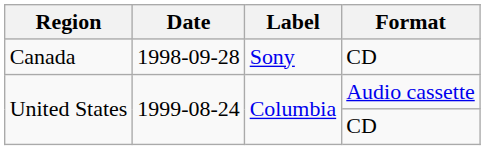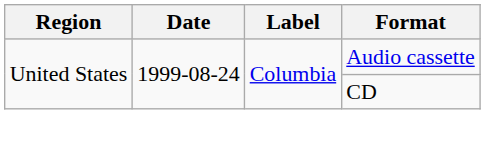- row: Canada | 1998-09-28 | Sony | CD
